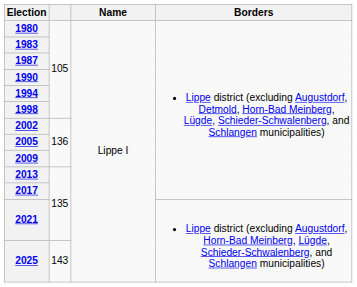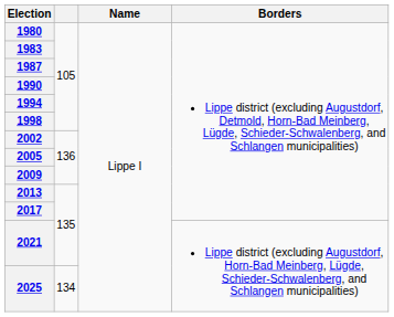2025 | column 2: 143 -> 134
